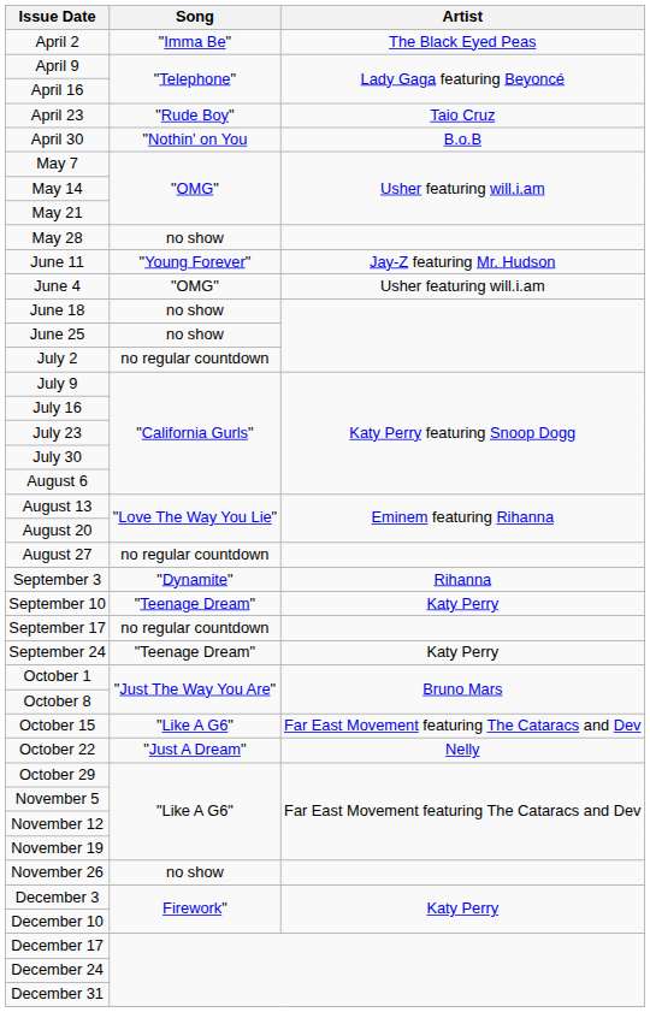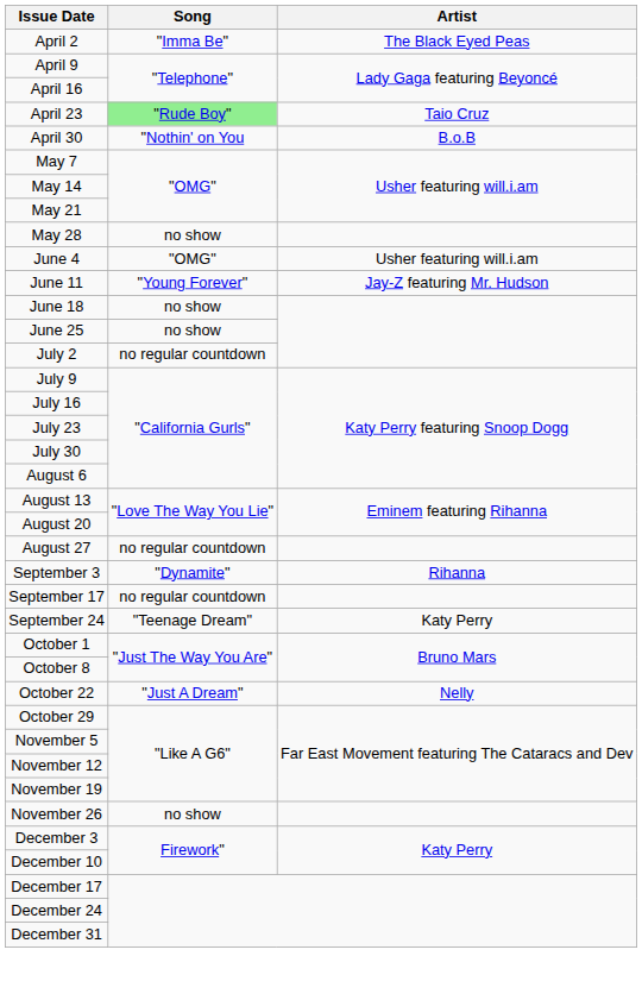April 23 | Song: no background -> lightgreen background
rows swapped: June 4 <-> June 11
- row: September 10 | "Teenage Dream" | Katy Perry
- row: October 15 | "Like A G6" | Far East Movement featuring The Cataracs and Dev
